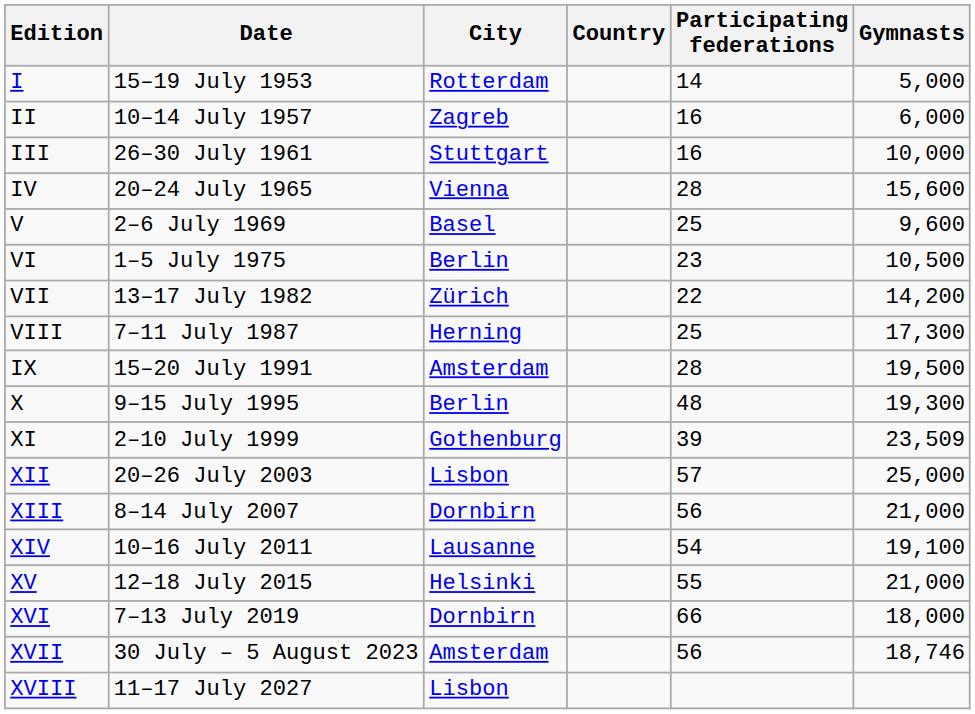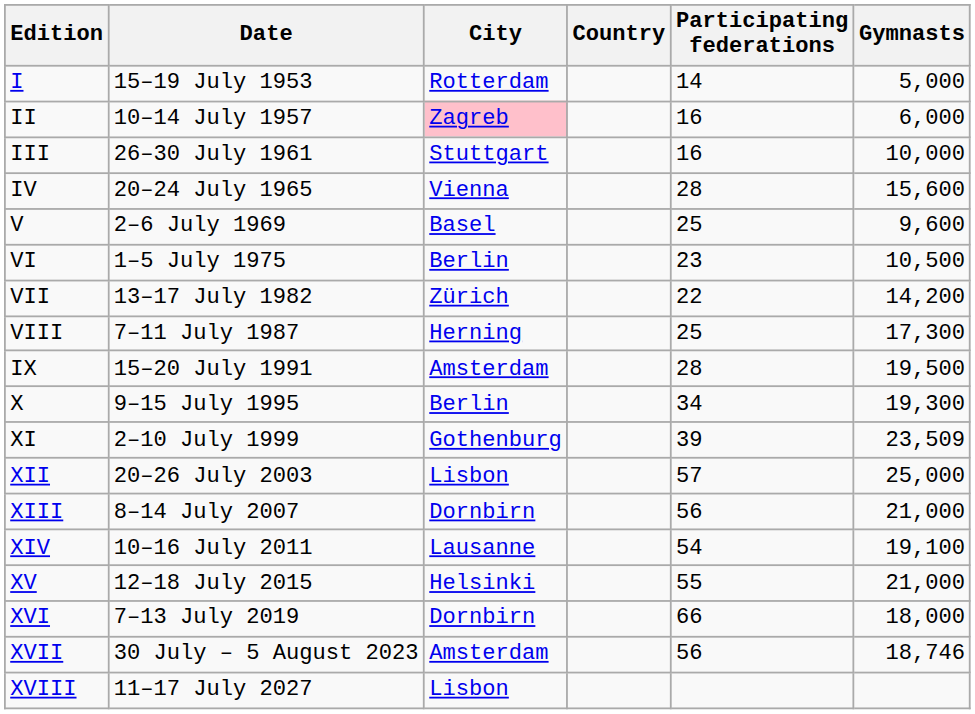II | City: no background -> pink background
X | Participating federations: 48 -> 34
